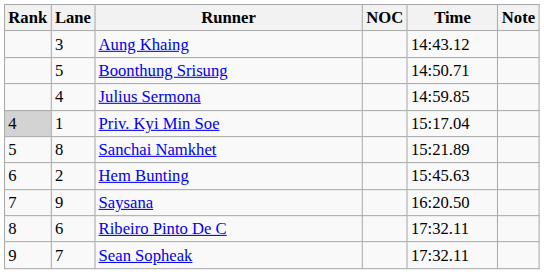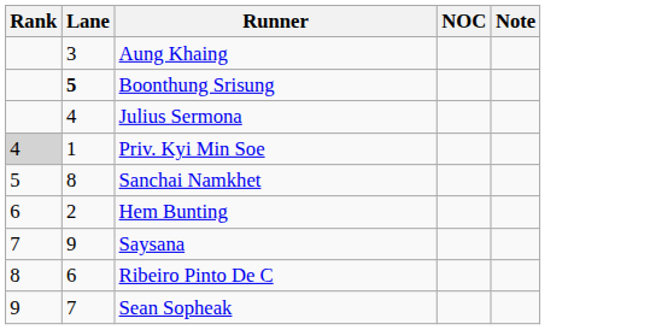- column: Time | 14:43.12 | 14:50.71 | 14:59.85 | 15:17.04 | 15:21.89 | 15:45.63 | 16:20.50 | 17:32.11 | 17:32.11
Boonthung Srisung | Lane: normal -> bold
